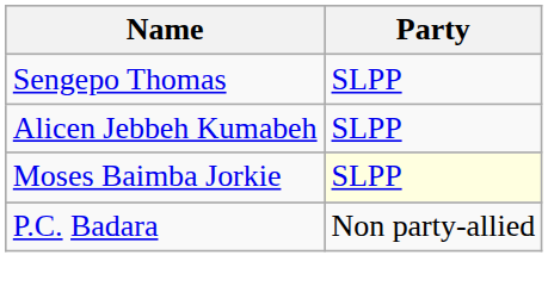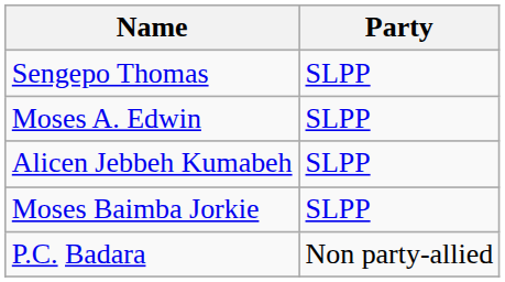+ row: Moses A. Edwin | SLPP
Moses Baimba Jorkie | Party: lightyellow background -> no background
